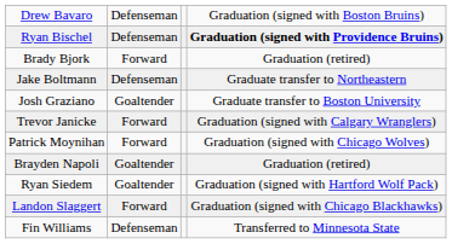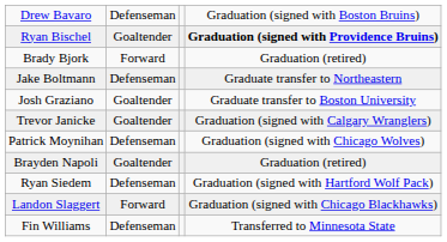Ryan Bischel | column 2: Defenseman -> Goaltender
Trevor Janicke | column 2: Forward -> Goaltender
Patrick Moynihan | column 2: Forward -> Defenseman
Ryan Siedem | column 2: Goaltender -> Defenseman
